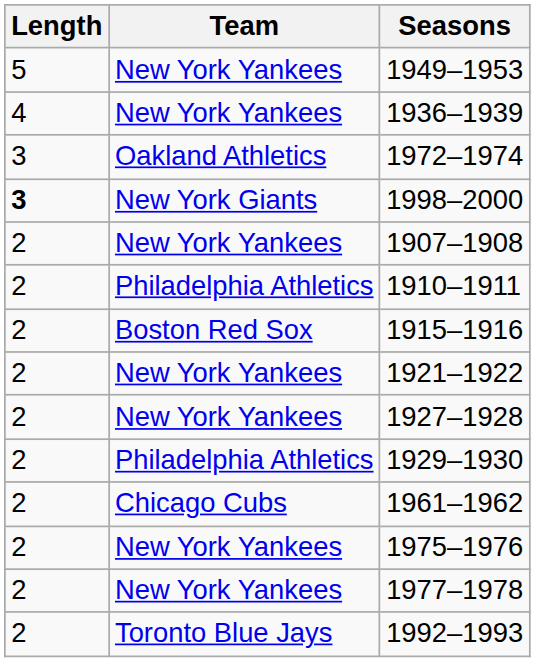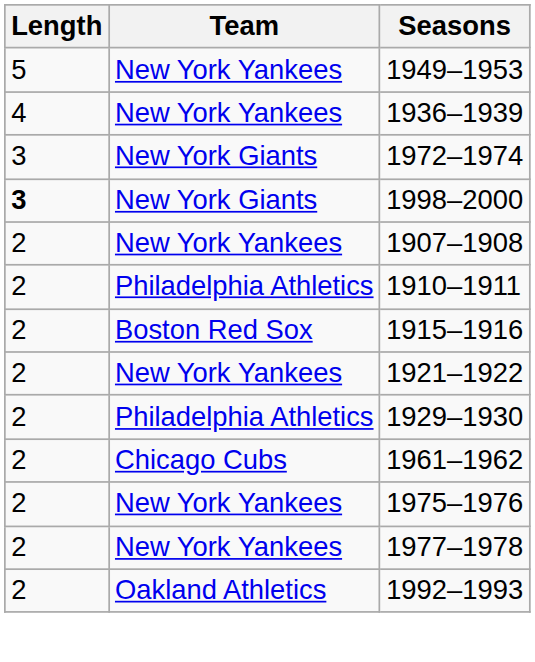1972–1974 | Team: Oakland Athletics -> New York Giants
- row: 2 | New York Yankees | 1927–1928
1992–1993 | Team: Toronto Blue Jays -> Oakland Athletics
